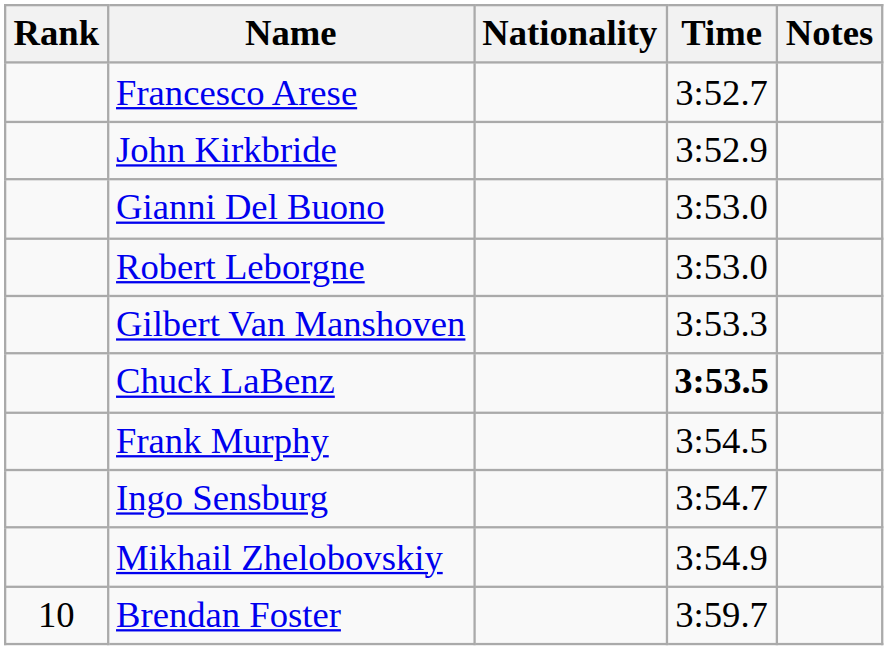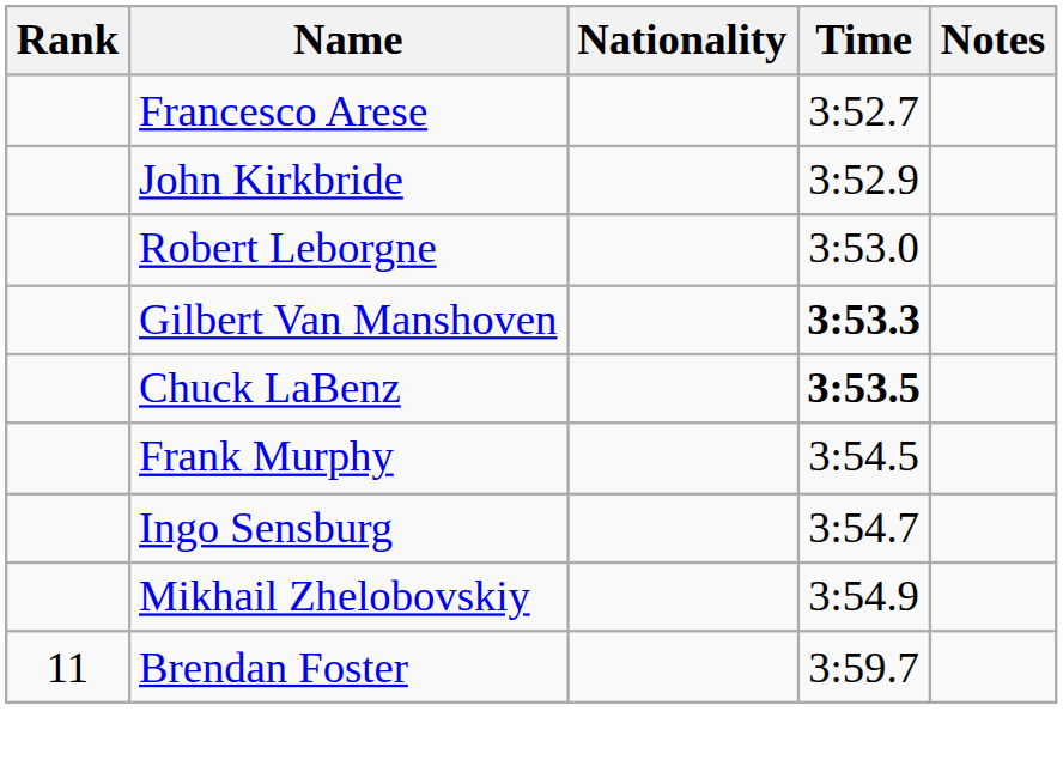- row: Gianni Del Buono | 3:53.0
Gilbert Van Manshoven | Time: normal -> bold
Brendan Foster | Rank: 10 -> 11
